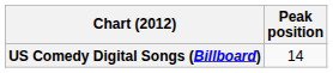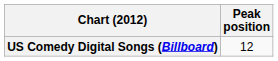US Comedy Digital Songs (Billboard) | Peak position: 14 -> 12
